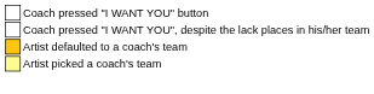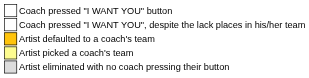+ row: Artist eliminated with no coach pressing their button
